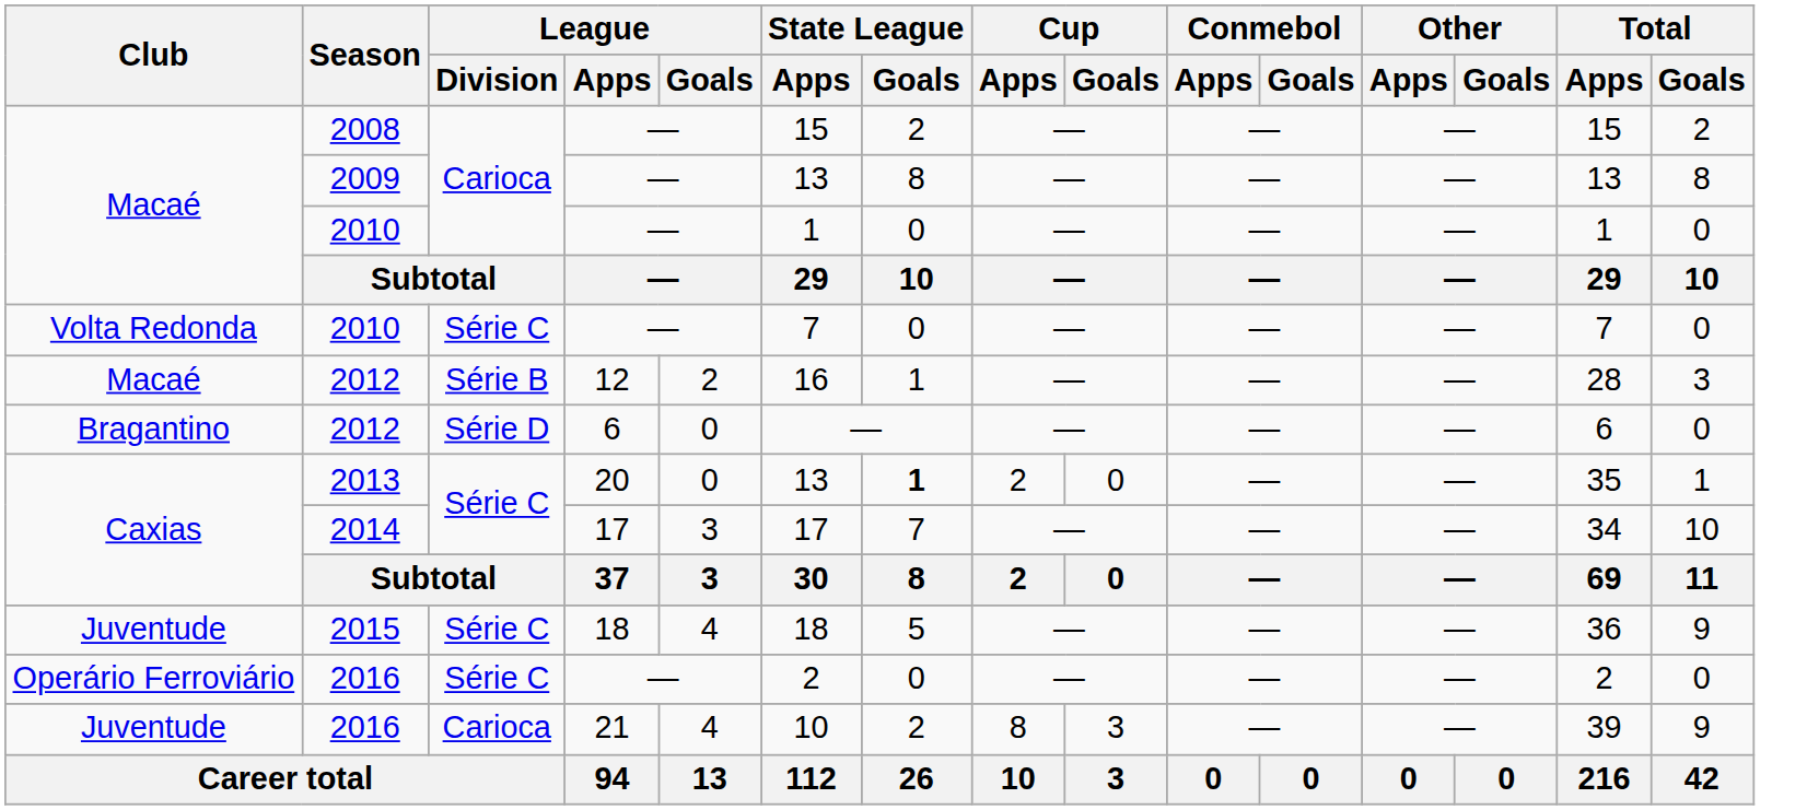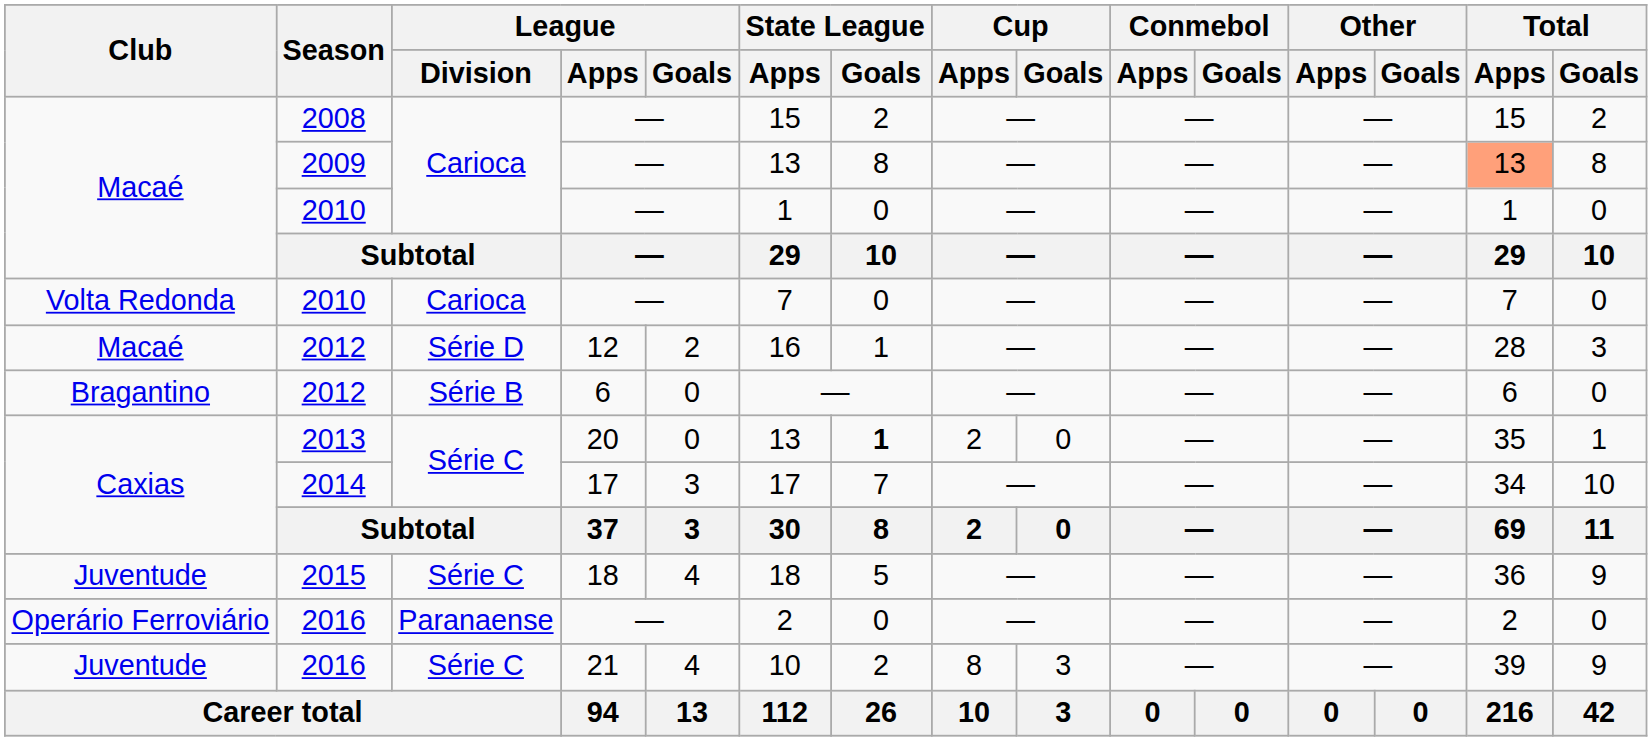2009 | Total / Apps: no background -> lightsalmon background
Volta Redonda / 2010 | League / Division: Série C -> Carioca
Macaé / 2012 | League / Division: Série B -> Série D
Bragantino / 2012 | League / Division: Série D -> Série B
Operário Ferroviário / 2016 | League / Division: Série C -> Paranaense
Juventude / 2016 | League / Division: Carioca -> Série C
